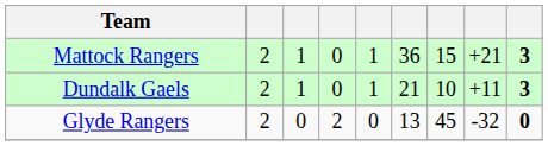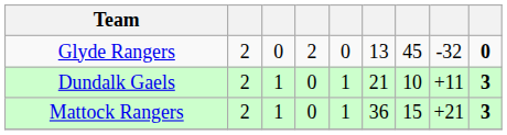rows swapped: Mattock Rangers <-> Glyde Rangers
